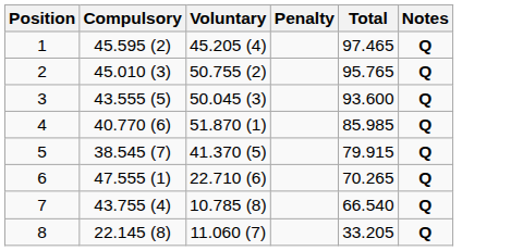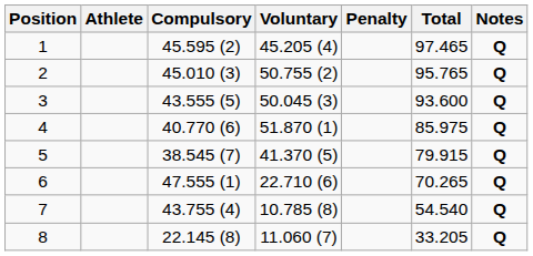+ column: Athlete
4 | Total: 85.985 -> 85.975
7 | Total: 66.540 -> 54.540
